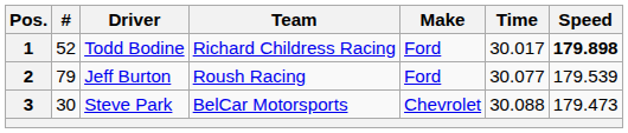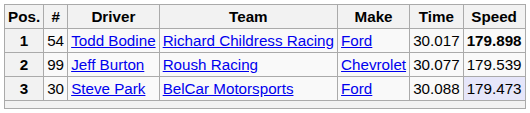1 | #: 52 -> 54
2 | #: 79 -> 99
2 | Make: Ford -> Chevrolet
3 | Make: Chevrolet -> Ford
3 | Speed: no background -> lavender background
